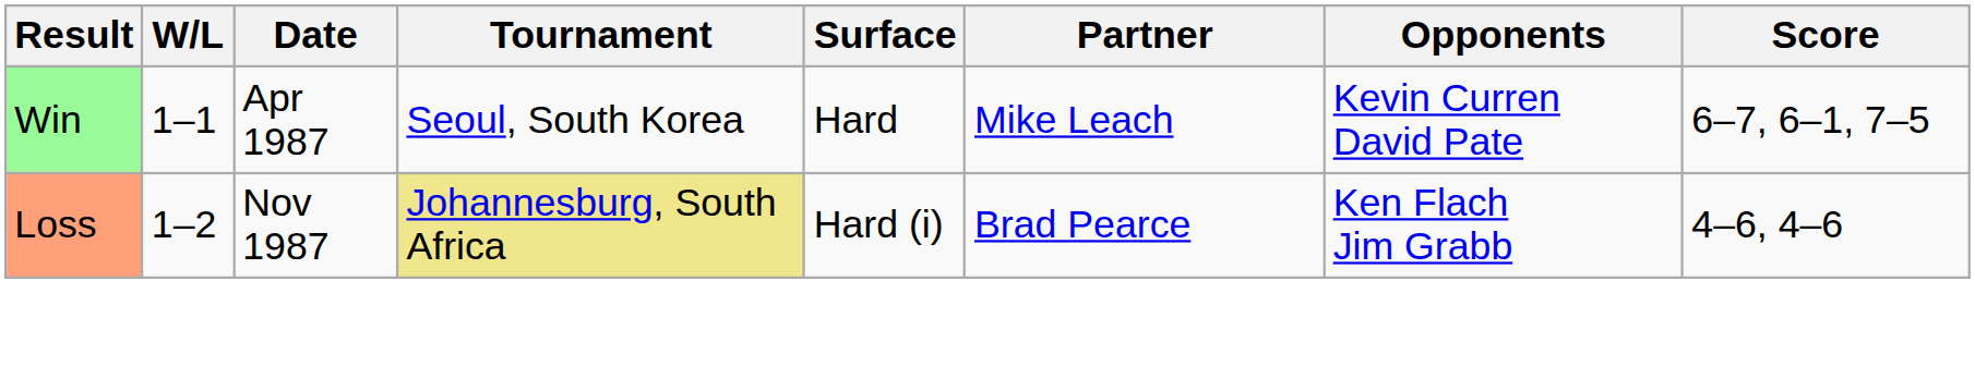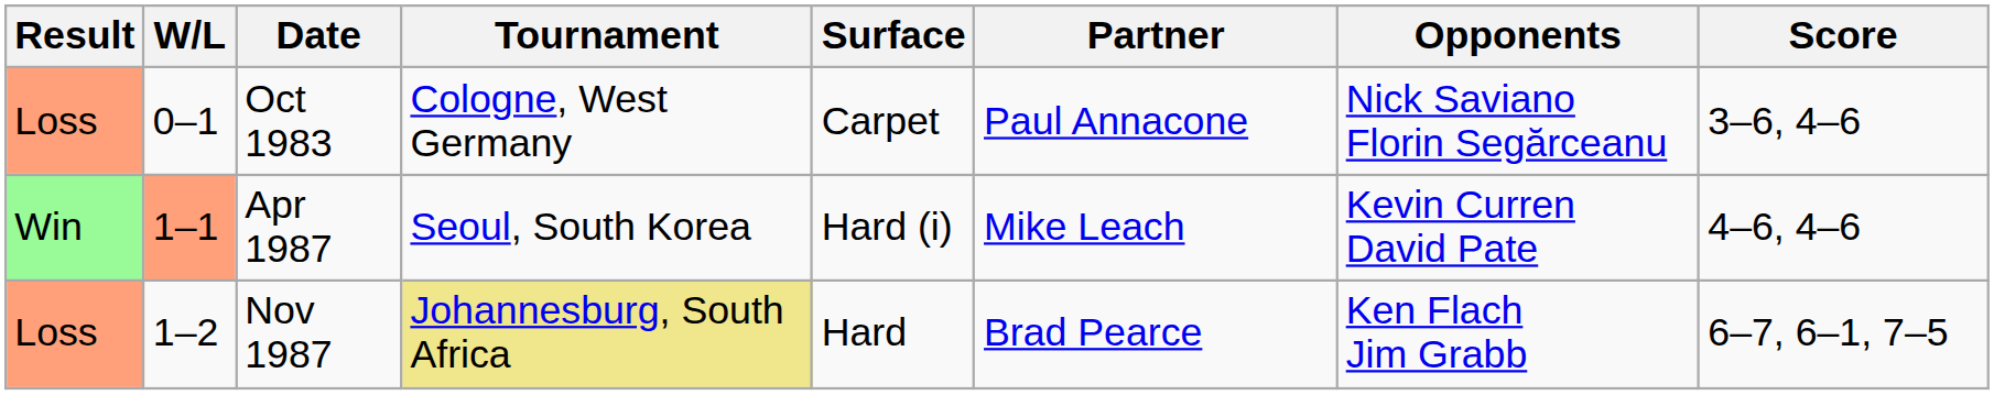+ row: Loss | 0–1 | Oct 1983 | Cologne, West Germany | Carpet | Paul Annacone | Nick Saviano Florin Segărceanu | 3–6, 4–6
Apr 1987 | W/L: no background -> lightsalmon background
Apr 1987 | Surface: Hard -> Hard (i)
Apr 1987 | Score: 6–7, 6–1, 7–5 -> 4–6, 4–6
Nov 1987 | Surface: Hard (i) -> Hard
Nov 1987 | Score: 4–6, 4–6 -> 6–7, 6–1, 7–5
